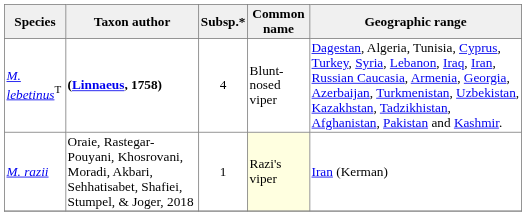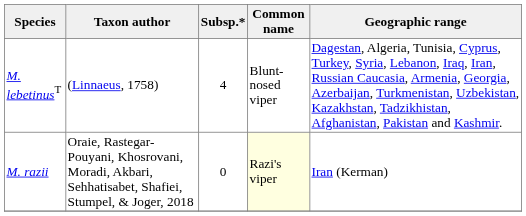M. lebetinusT | Taxon author: bold -> normal
M. razii | Subsp.*: 1 -> 0
